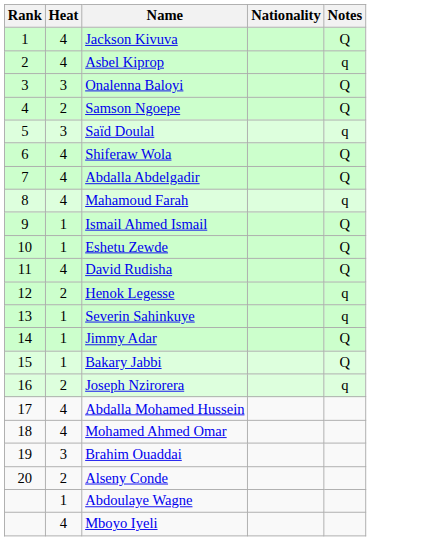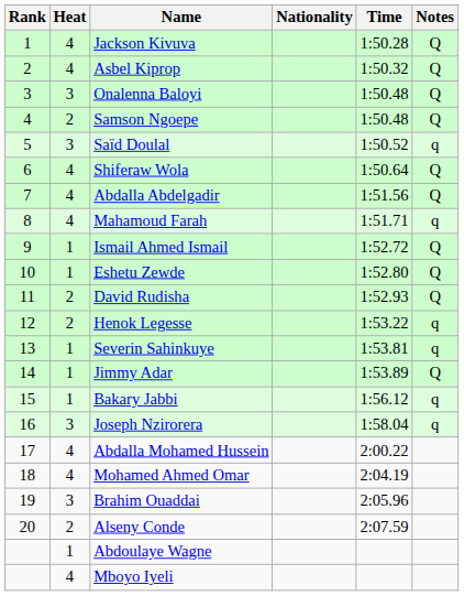+ column: Time | 1:50.28 | 1:50.32 | 1:50.48 | 1:50.48 | 1:50.52 | 1:50.64 | 1:51.56 | 1:51.71 | 1:52.72 | 1:52.80 | 1:52.93 | 1:53.22 | 1:53.81 | 1:53.89 | 1:56.12 | 1:58.04 | 2:00.22 | 2:04.19 | 2:05.96 | 2:07.59
Asbel Kiprop | Notes: q -> Q
David Rudisha | Heat: 4 -> 2
Bakary Jabbi | Notes: Q -> q
Joseph Nzirorera | Heat: 2 -> 3
